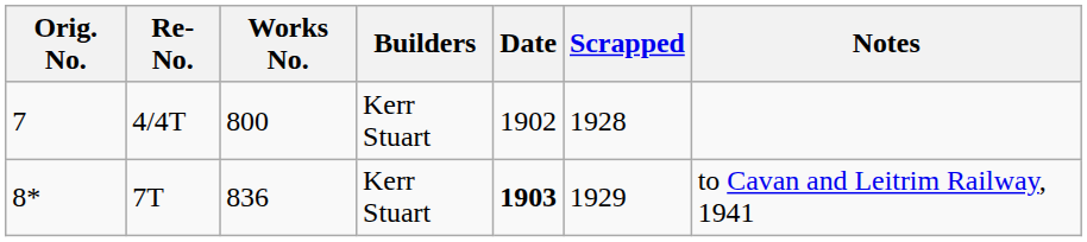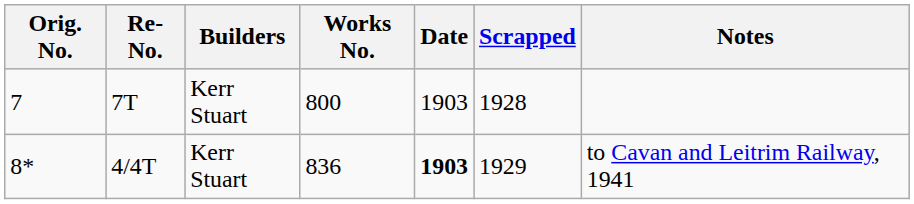columns swapped: Builders <-> Works No.
7 | Re-No.: 4/4T -> 7T
7 | Date: 1902 -> 1903
8* | Re-No.: 7T -> 4/4T
